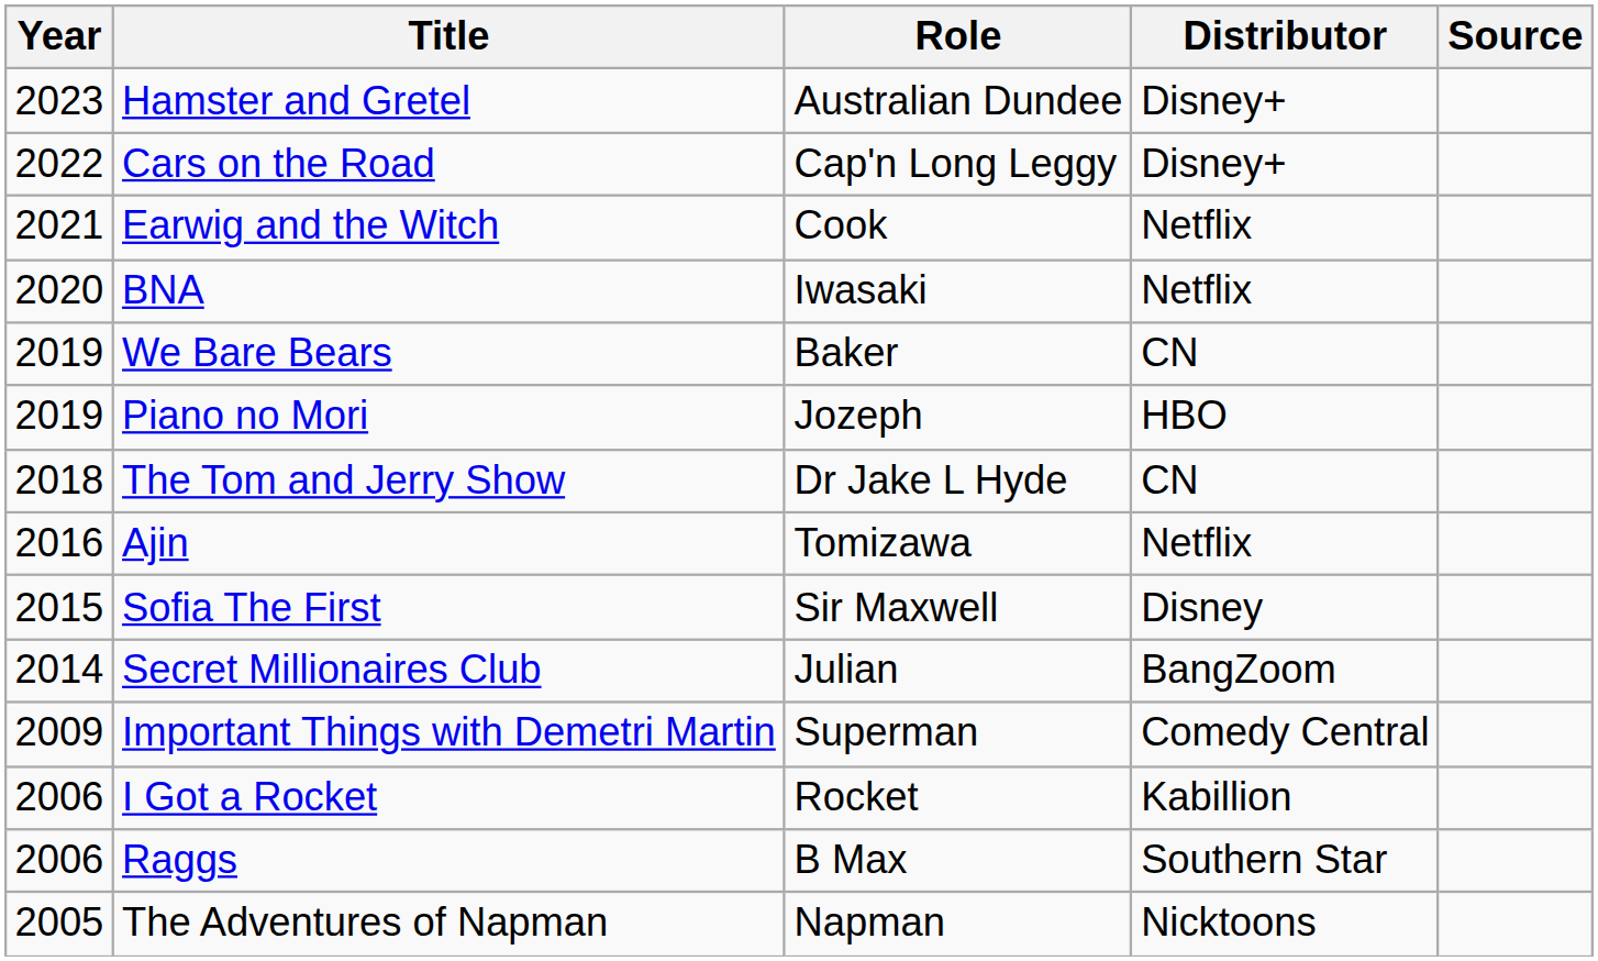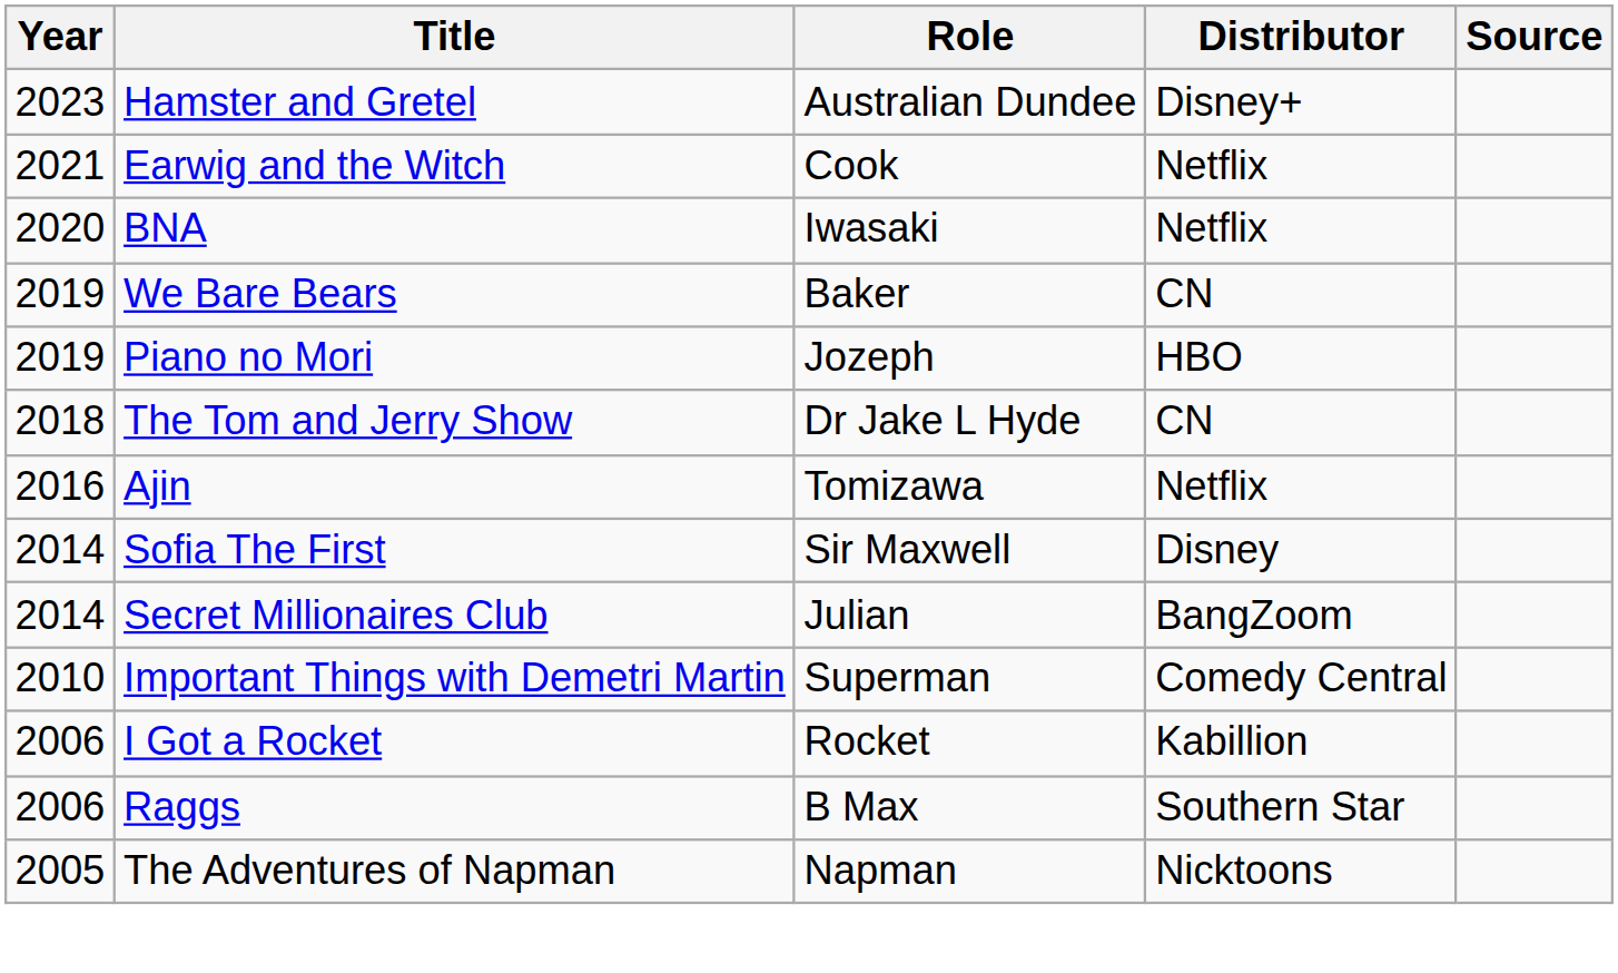- row: 2022 | Cars on the Road | Cap'n Long Leggy | Disney+
Sofia The First | Year: 2015 -> 2014
Important Things with Demetri Martin | Year: 2009 -> 2010
